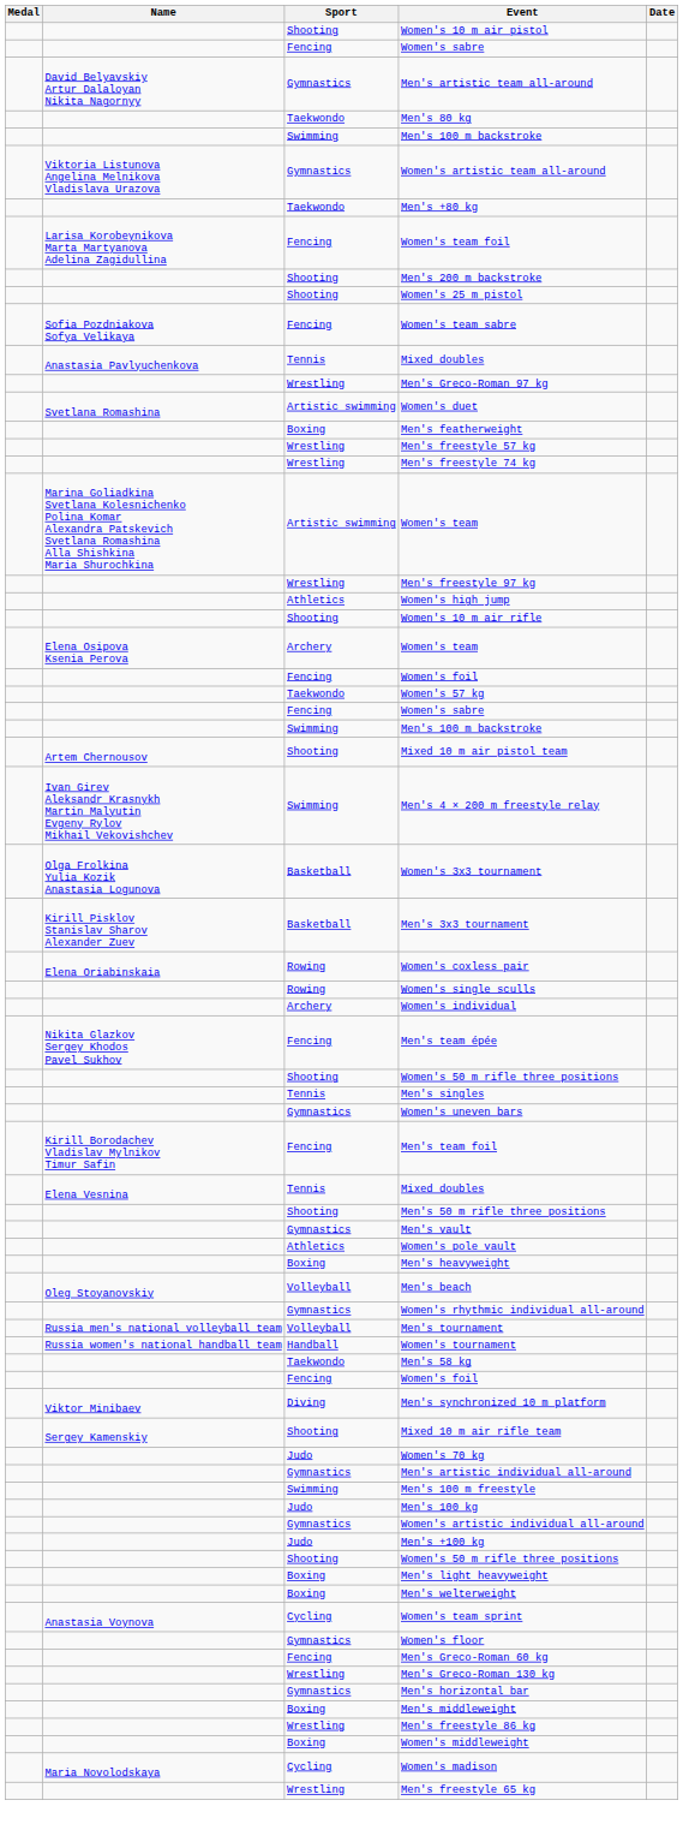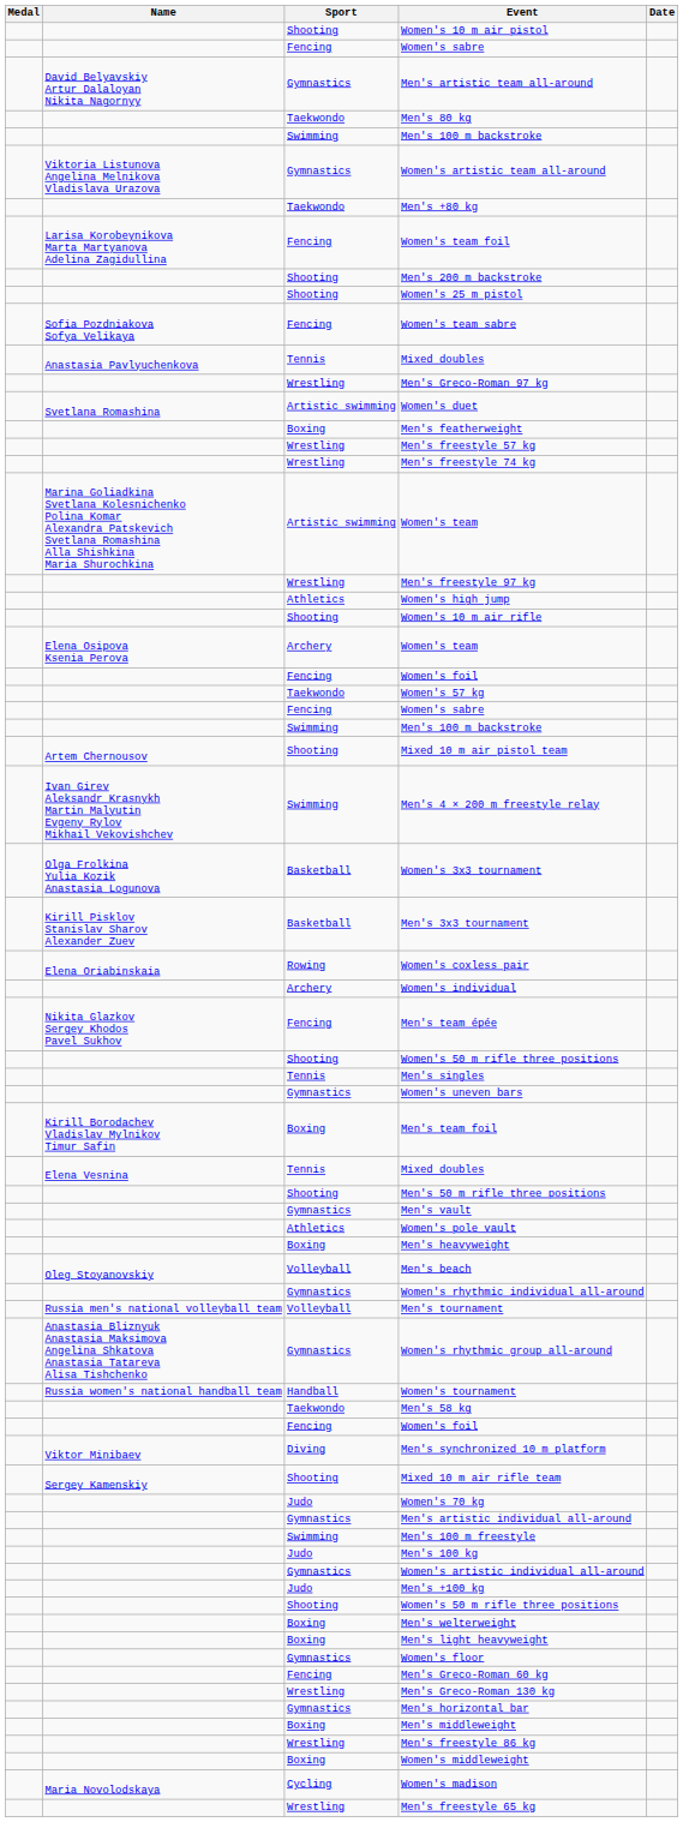- row: Rowing | Women's single sculls
Men's team foil | Sport: Fencing -> Boxing
+ row: Anastasia Bliznyuk Anastasia Maksimova Angelina Shkatova Anastasia Tatareva Alisa Tishchenko | Gymnastics | Women's rhythmic group all-around
rows swapped: Men's light heavyweight <-> Men's welterweight
- row: Anastasia Voynova | Cycling | Women's team sprint
